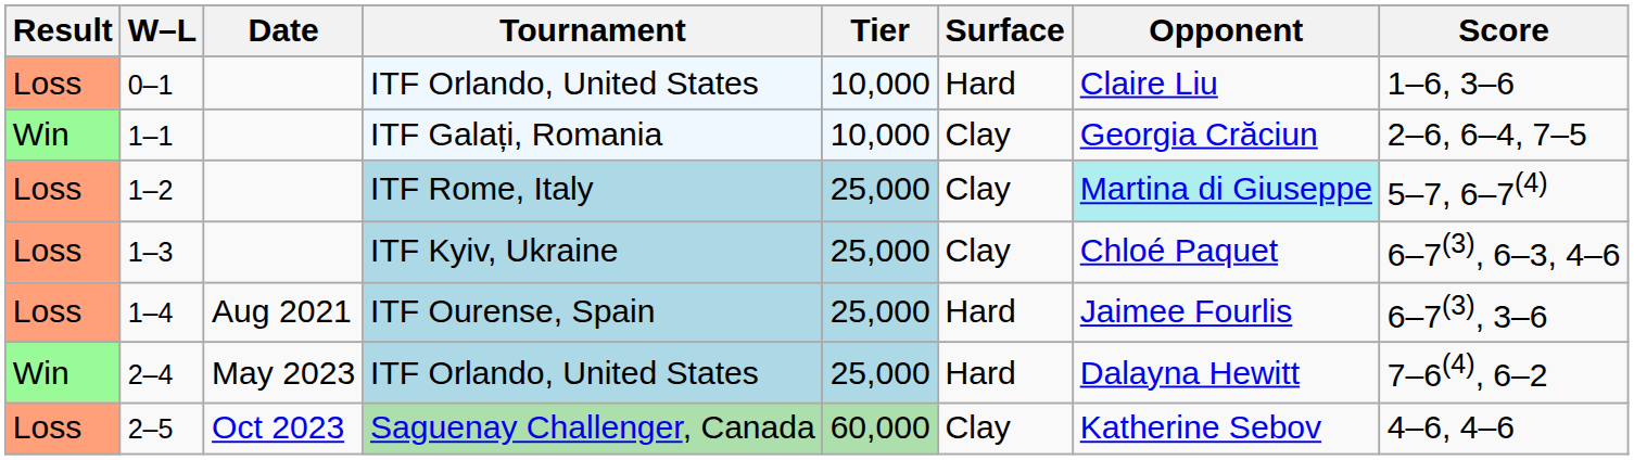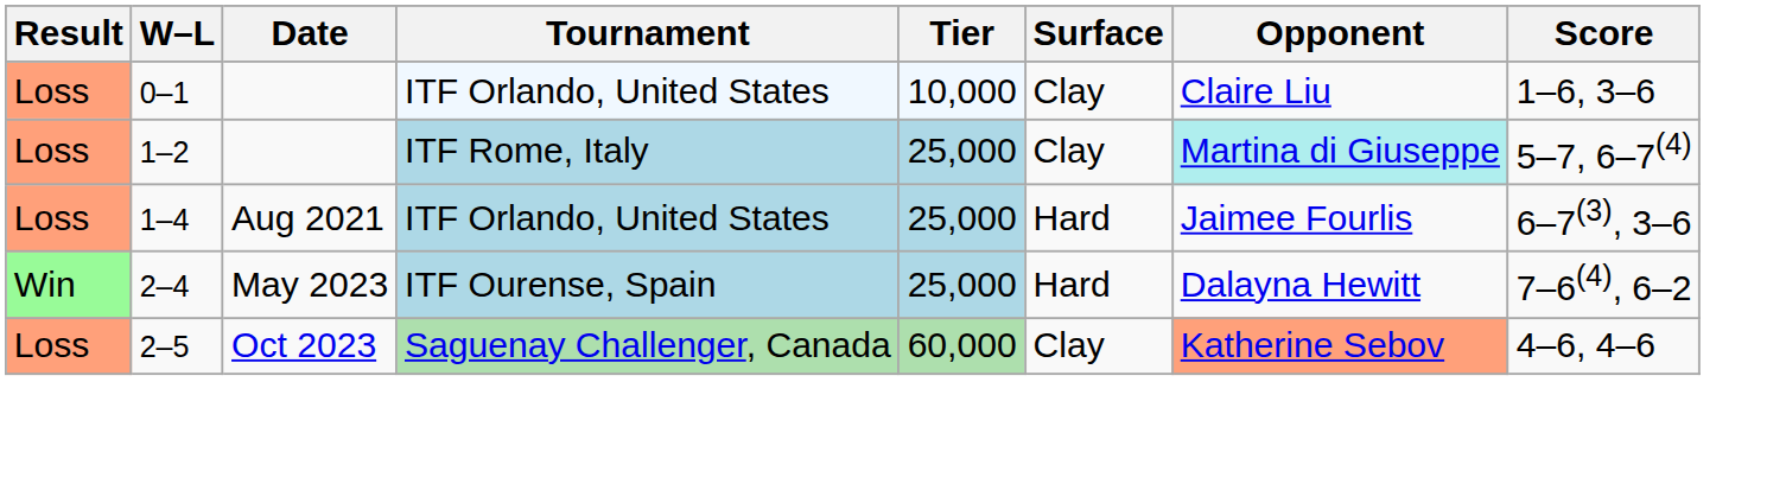0–1 | Surface: Hard -> Clay
- row: Win | 1–1 | ITF Galați, Romania | 10,000 | Clay | Georgia Crăciun | 2–6, 6–4, 7–5
- row: Loss | 1–3 | ITF Kyiv, Ukraine | 25,000 | Clay | Chloé Paquet | 6–7(3), 6–3, 4–6
1–4 | Tournament: ITF Ourense, Spain -> ITF Orlando, United States
2–4 | Tournament: ITF Orlando, United States -> ITF Ourense, Spain
2–5 | Opponent: no background -> lightsalmon background
